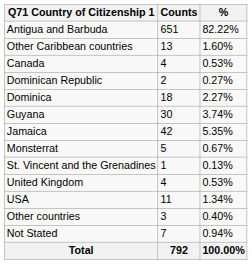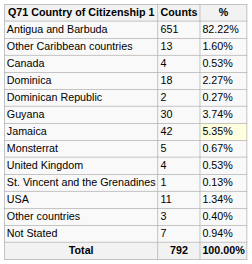rows swapped: Dominica <-> Dominican Republic
Jamaica | %: no background -> lightyellow background
rows swapped: St. Vincent and the Grenadines <-> United Kingdom
